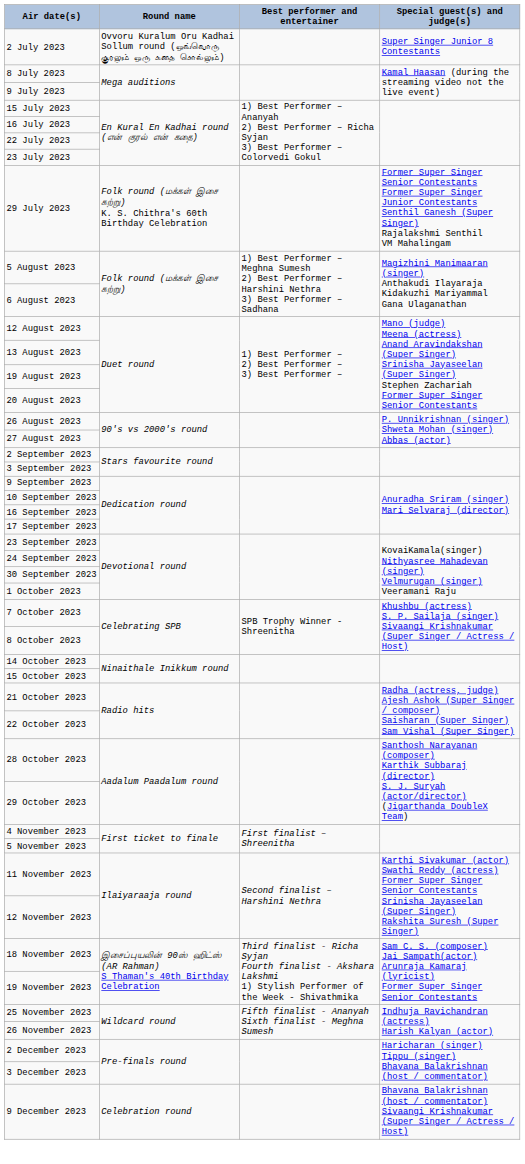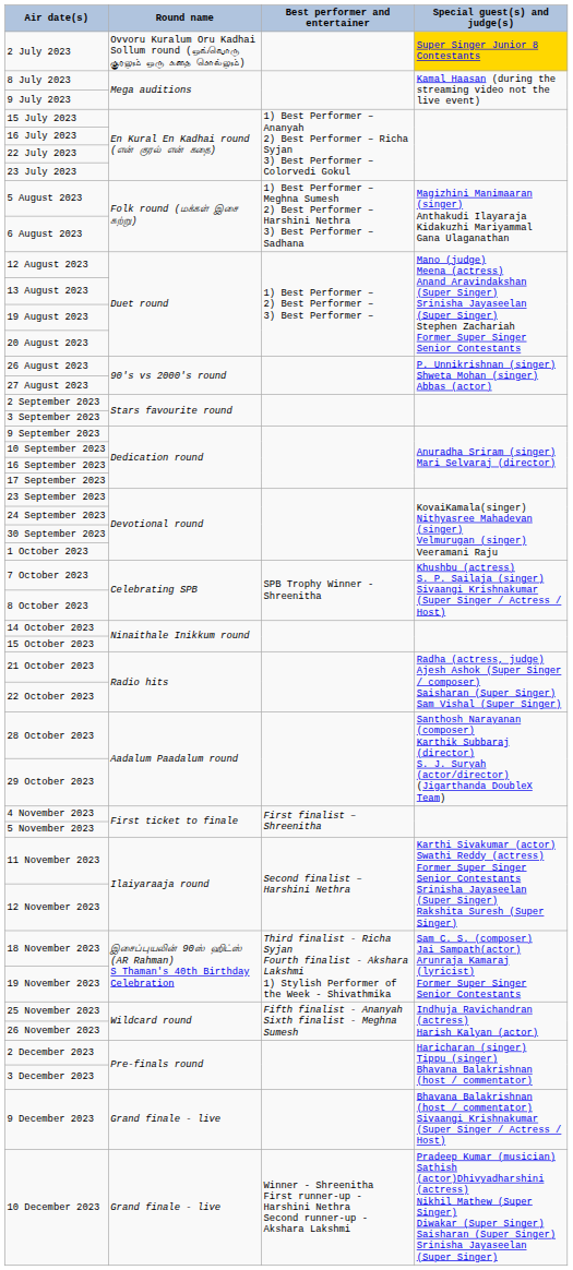2 July 2023 | Special guest(s) and judge(s): no background -> gold background
- row: 29 July 2023 | Folk round (மக்கள் இசை சுற்று) K. S. Chithra's 60th Birthday Celebration | Former Super Singer Senior Contestants Former Super Singer Junior Contestants Senthil Ganesh (Super Singer) Rajalakshmi Senthil VM Mahalingam
9 December 2023 | Round name: Celebration round -> Grand finale - live
+ row: 10 December 2023 | Grand finale - live | Winner - Shreenitha First runner-up - Harshini Nethra Second runner-up - Akshara Lakshmi | Pradeep Kumar (musician) Sathish (actor)Dhivyadharshini (actress) Nikhil Mathew (Super Singer) Diwakar (Super Singer) Saisharan (Super Singer) Srinisha Jayaseelan (Super Singer)
